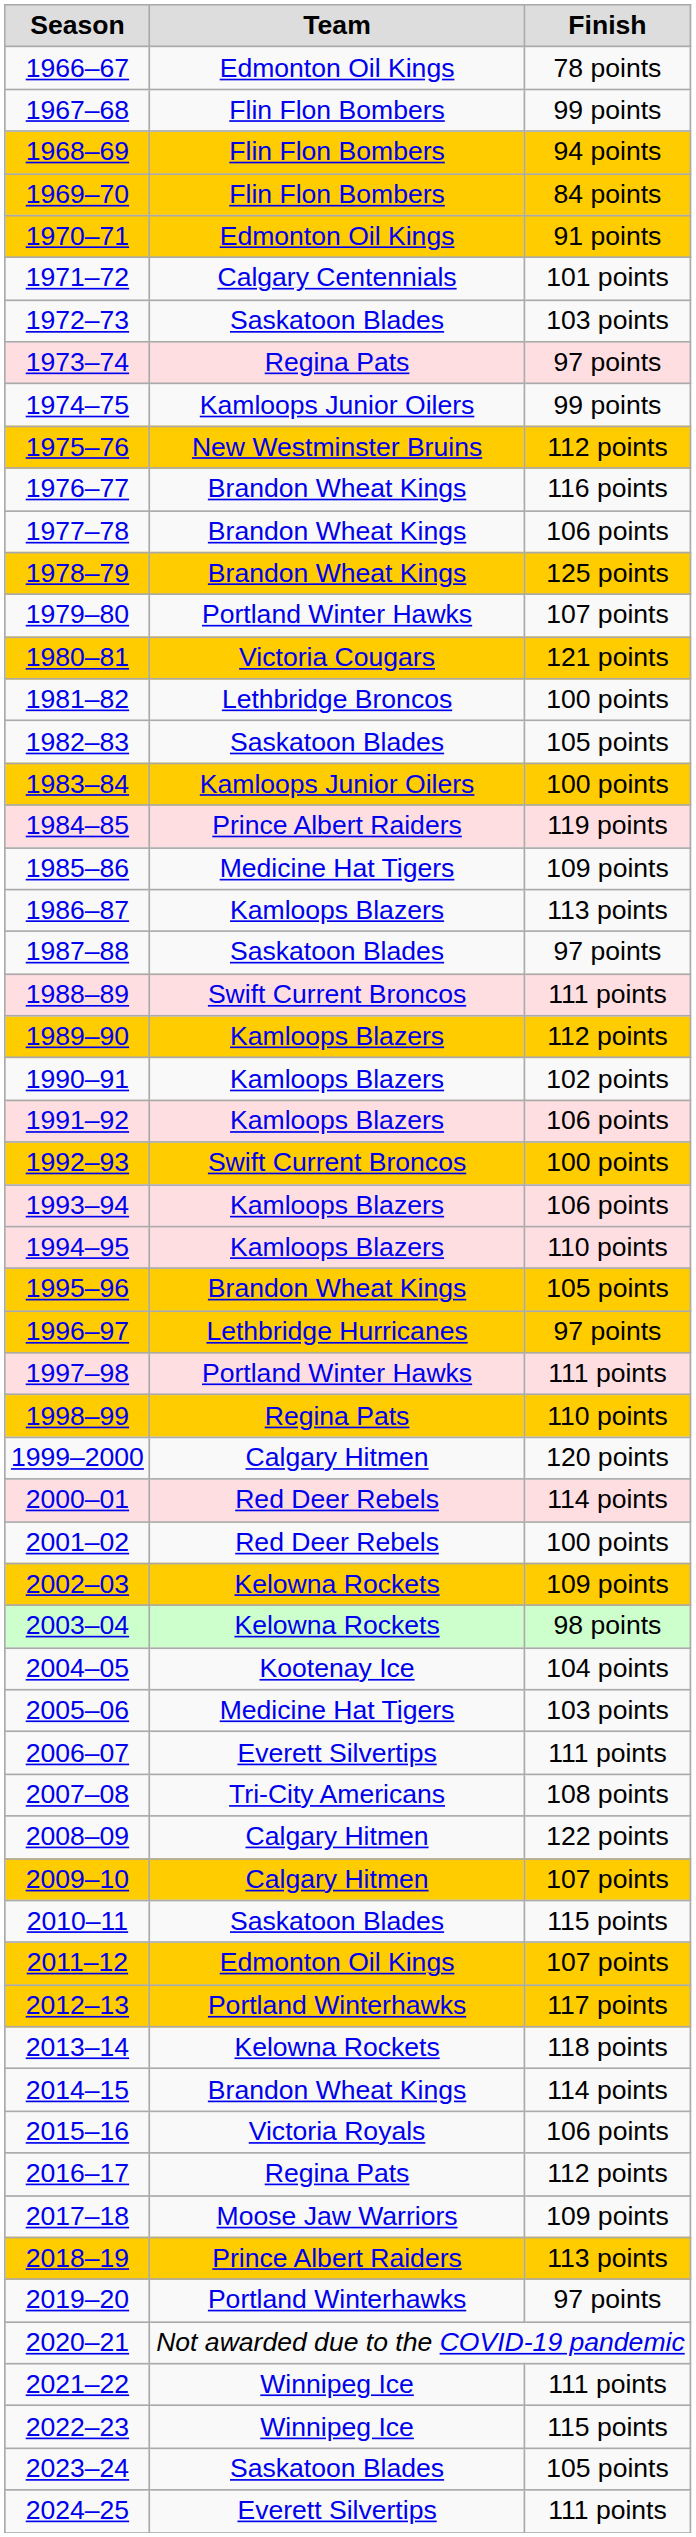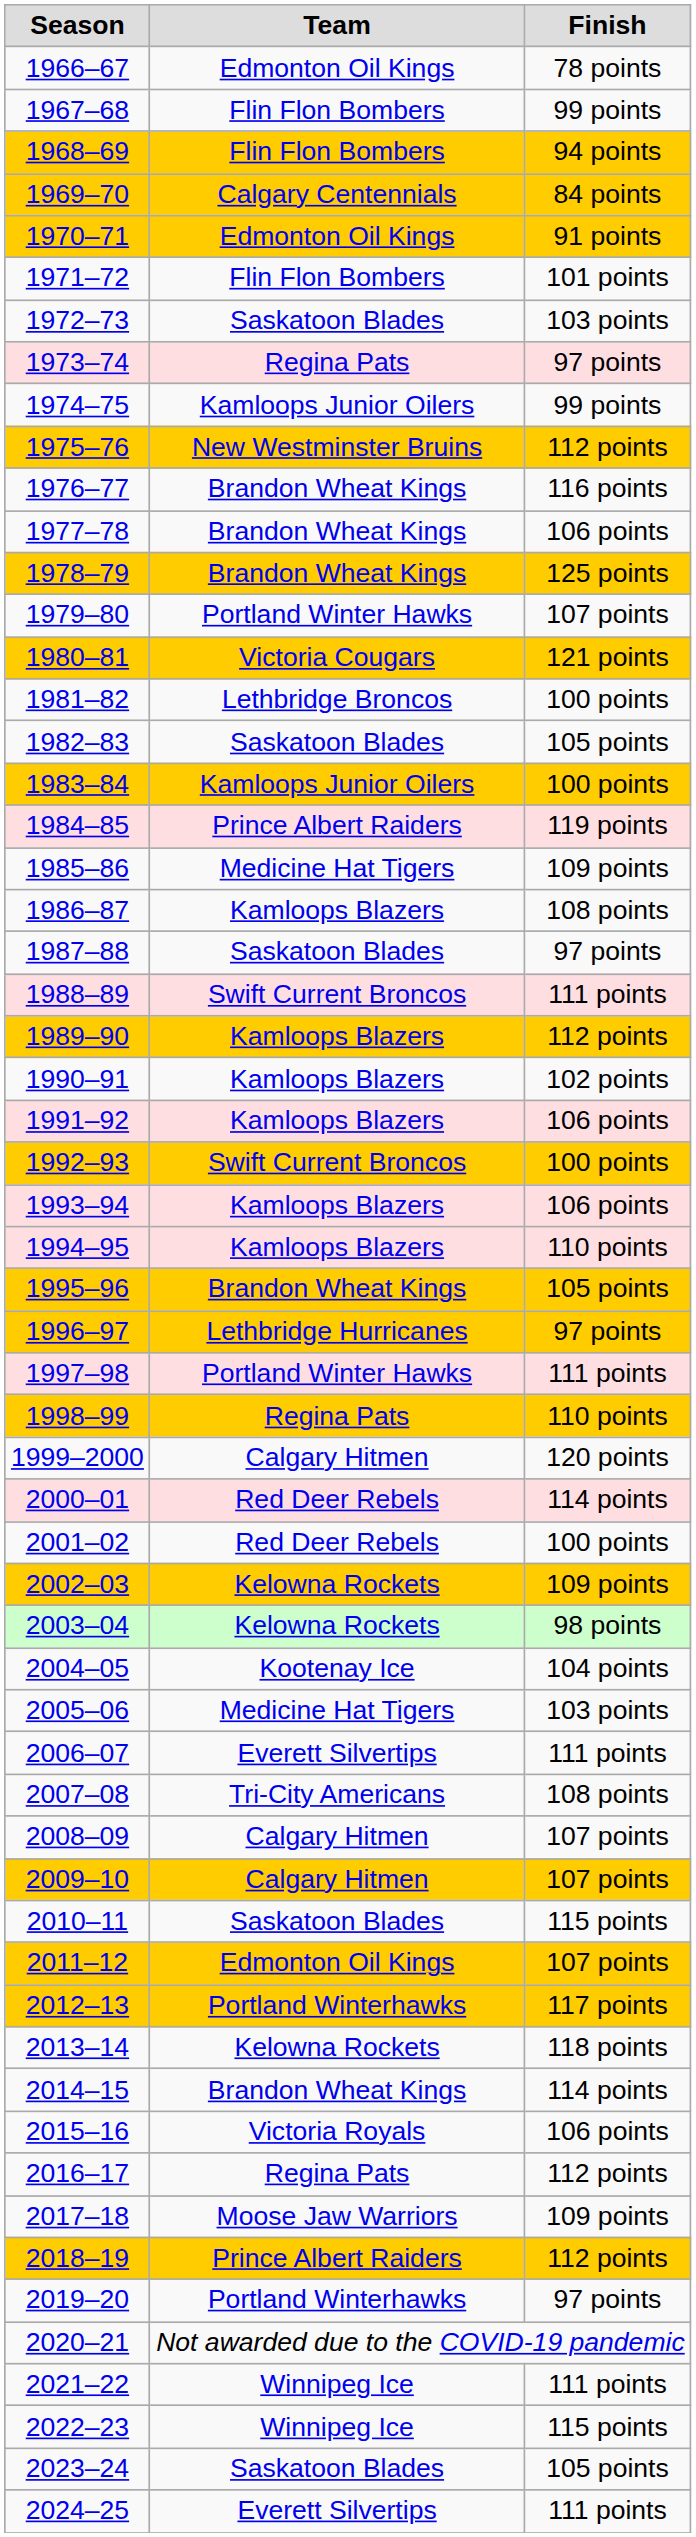1969–70 | Team: Flin Flon Bombers -> Calgary Centennials
1971–72 | Team: Calgary Centennials -> Flin Flon Bombers
1986–87 | Finish: 113 points -> 108 points
2008–09 | Finish: 122 points -> 107 points
2018–19 | Finish: 113 points -> 112 points
